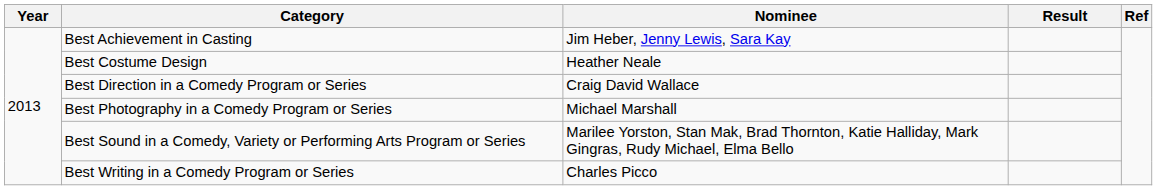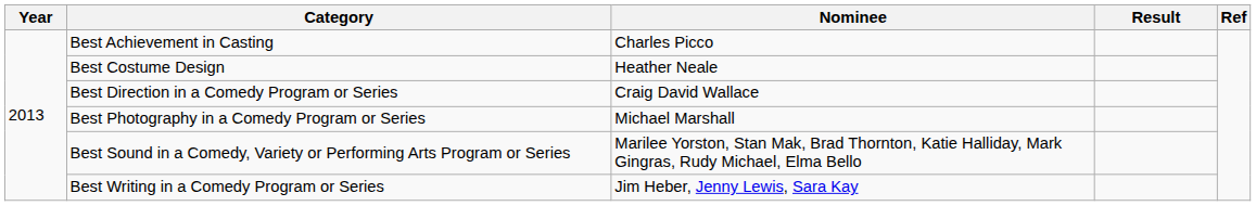Best Achievement in Casting | Nominee: Jim Heber, Jenny Lewis, Sara Kay -> Charles Picco
Best Writing in a Comedy Program or Series | Nominee: Charles Picco -> Jim Heber, Jenny Lewis, Sara Kay
